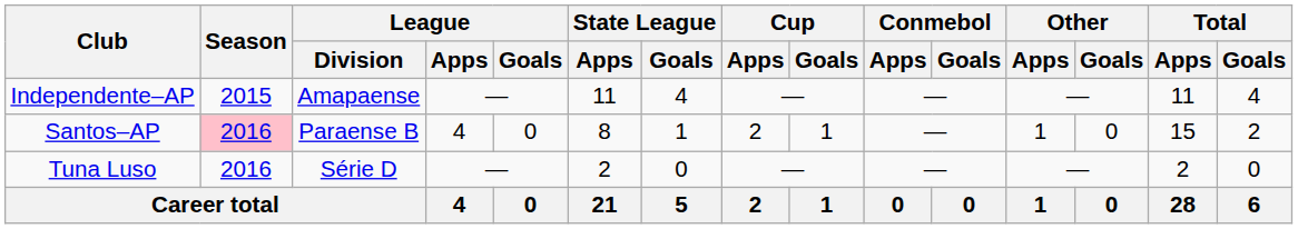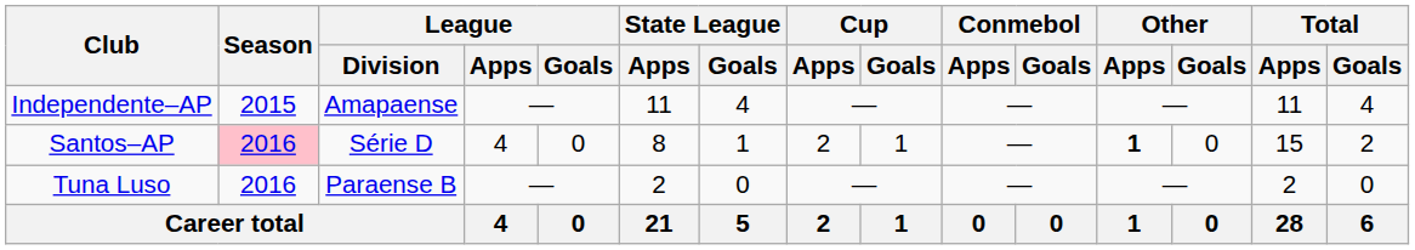Santos–AP | League / Division: Paraense B -> Série D
Santos–AP | Other / Apps: normal -> bold
Tuna Luso | League / Division: Série D -> Paraense B
